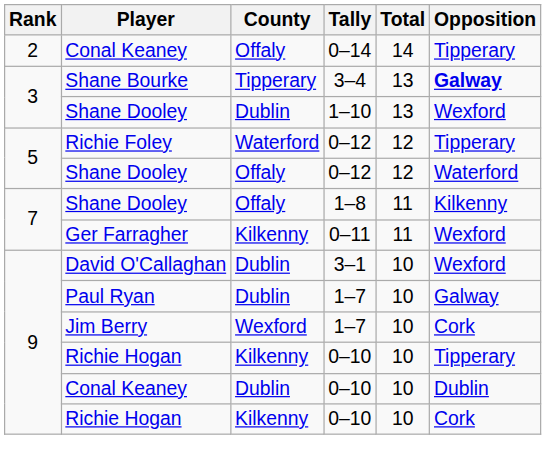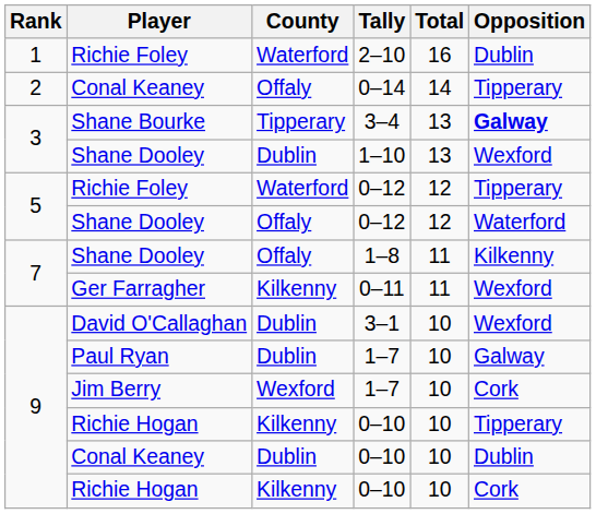+ row: 1 | Richie Foley | Waterford | 2–10 | 16 | Dublin
